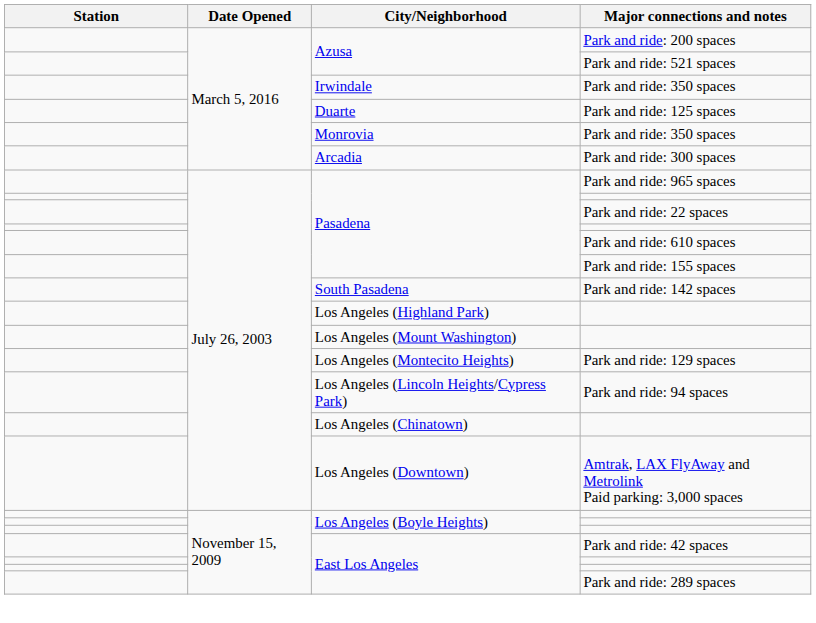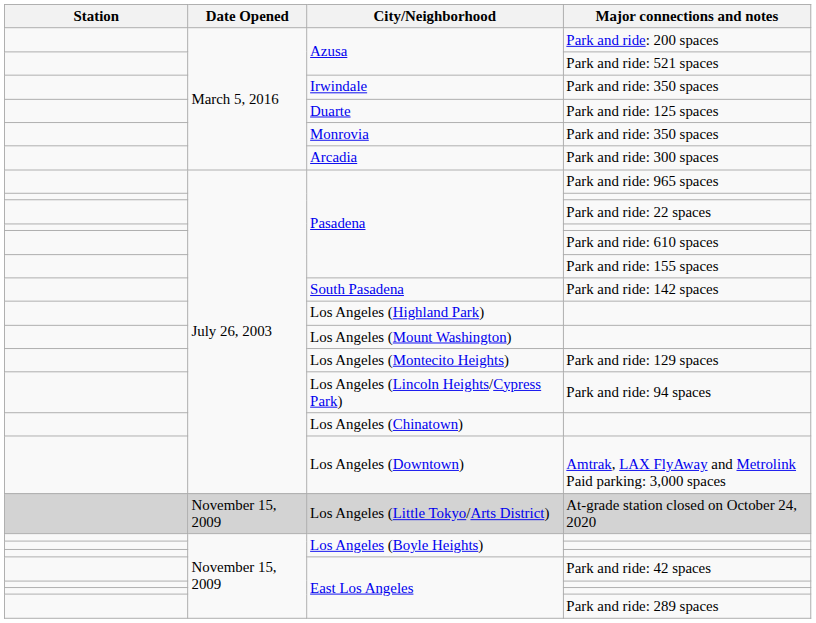+ row: November 15, 2009 | Los Angeles (Little Tokyo/Arts District) | At-grade station closed on October 24, 2020
